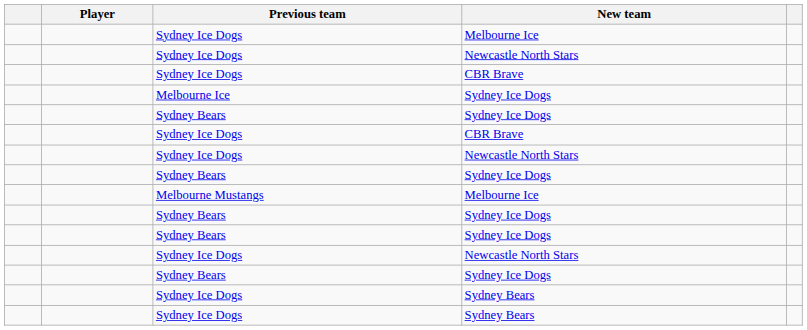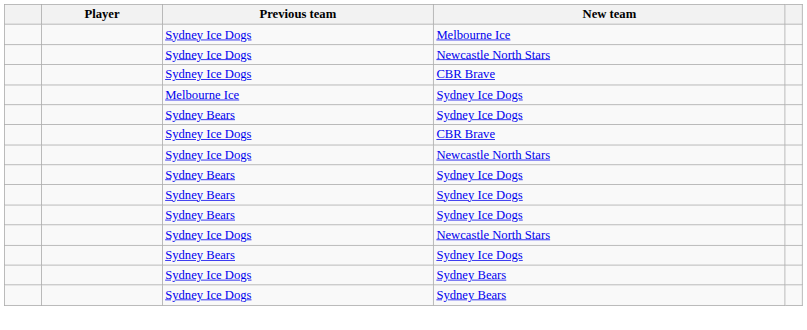- row: Melbourne Mustangs | Melbourne Ice
